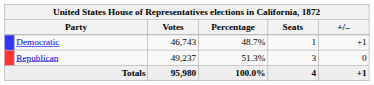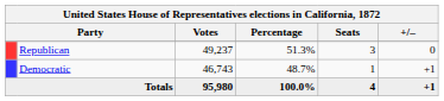rows swapped: Republican <-> Democratic
